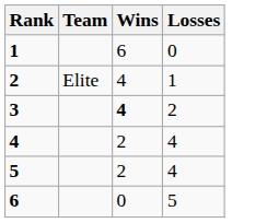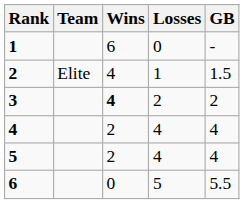+ column: GB | - | 1.5 | 2 | 4 | 4 | 5.5
